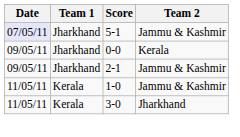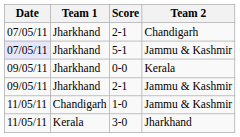+ row: 07/05/11 | Jharkhand | 2-1 | Chandigarh
1-0 | Team 1: Kerala -> Chandigarh
